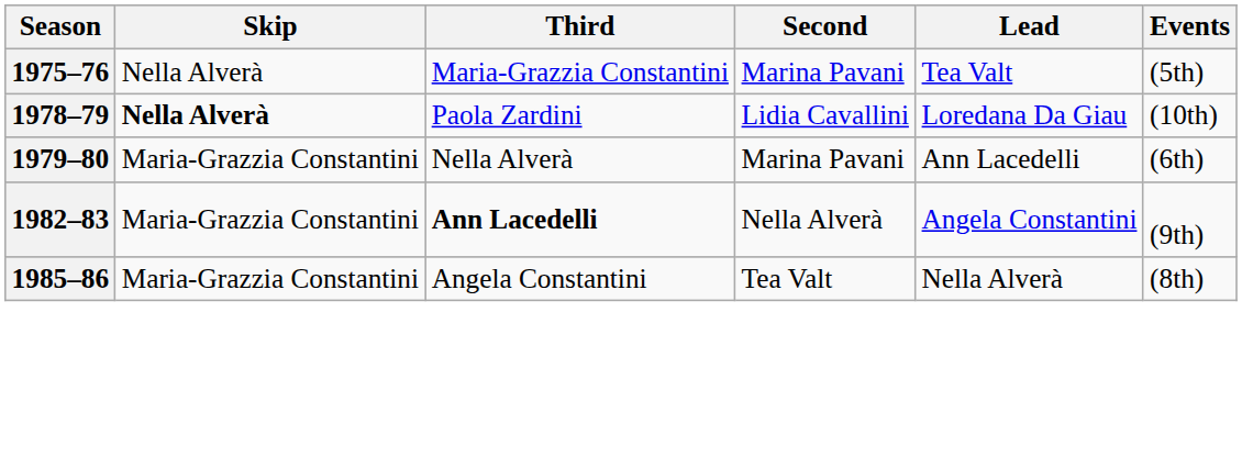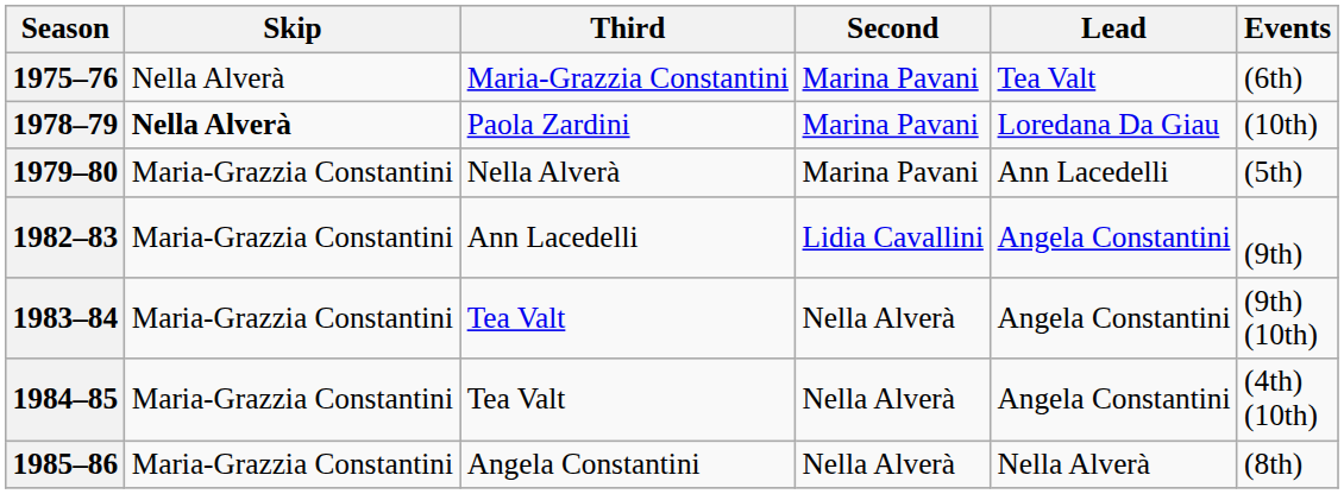1975–76 | Events: (5th) -> (6th)
1978–79 | Second: Lidia Cavallini -> Marina Pavani
1979–80 | Events: (6th) -> (5th)
1982–83 | Third: bold -> normal
1982–83 | Second: Nella Alverà -> Lidia Cavallini
+ row: 1983–84 | Maria-Grazzia Constantini | Tea Valt | Nella Alverà | Angela Constantini | (9th) (10th)
+ row: 1984–85 | Maria-Grazzia Constantini | Tea Valt | Nella Alverà | Angela Constantini | (4th) (10th)
1985–86 | Second: Tea Valt -> Nella Alverà
